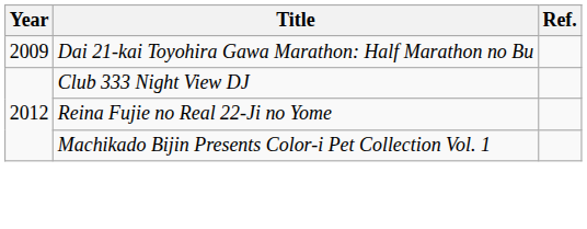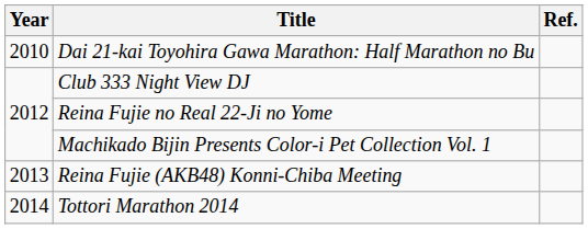Dai 21-kai Toyohira Gawa Marathon: Half Marathon no Bu | Year: 2009 -> 2010
+ row: 2013 | Reina Fujie (AKB48) Konni-Chiba Meeting
+ row: 2014 | Tottori Marathon 2014
